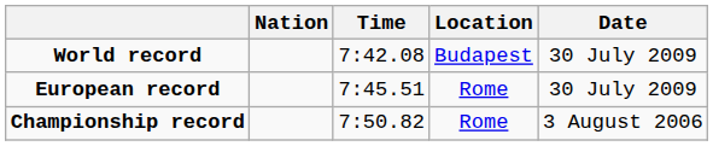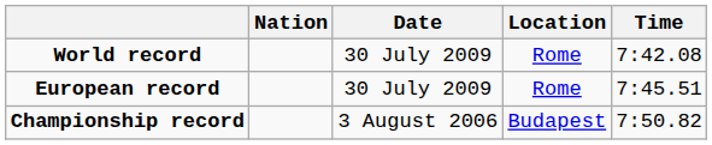columns swapped: Time <-> Date
World record | Location: Budapest -> Rome
Championship record | Location: Rome -> Budapest
